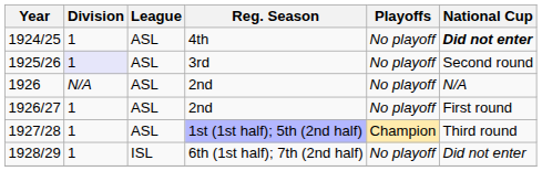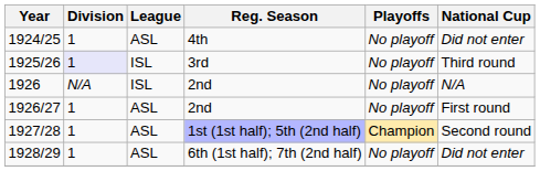1924/25 | National Cup: bold -> normal
1925/26 | League: ASL -> ISL
1925/26 | National Cup: Second round -> Third round
1926 | League: ASL -> ISL
1927/28 | National Cup: Third round -> Second round
1928/29 | League: ISL -> ASL
